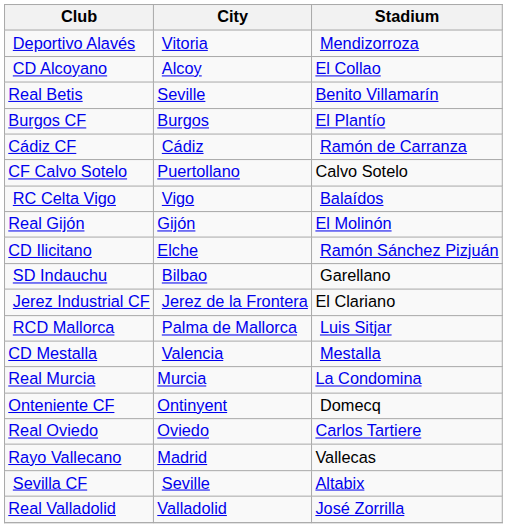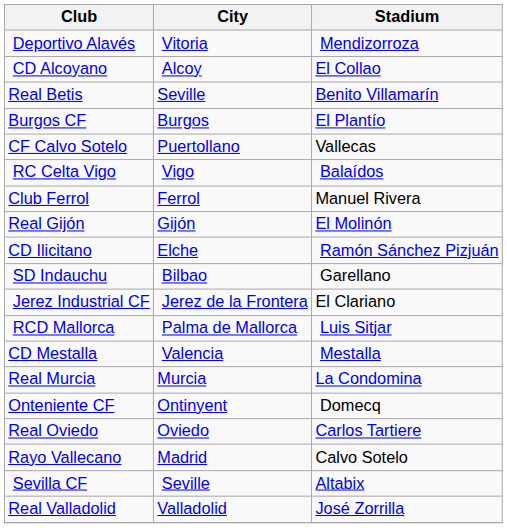- row: Cádiz CF | Cádiz | Ramón de Carranza
CF Calvo Sotelo | Stadium: Calvo Sotelo -> Vallecas
+ row: Club Ferrol | Ferrol | Manuel Rivera
Rayo Vallecano | Stadium: Vallecas -> Calvo Sotelo
